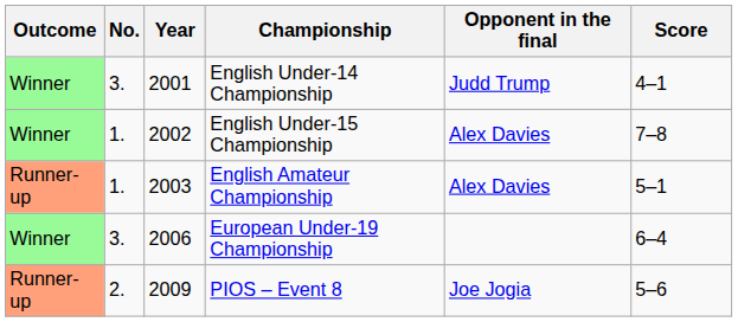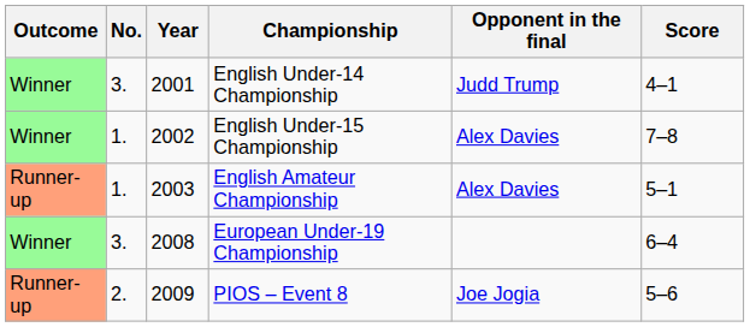European Under-19 Championship | Year: 2006 -> 2008
